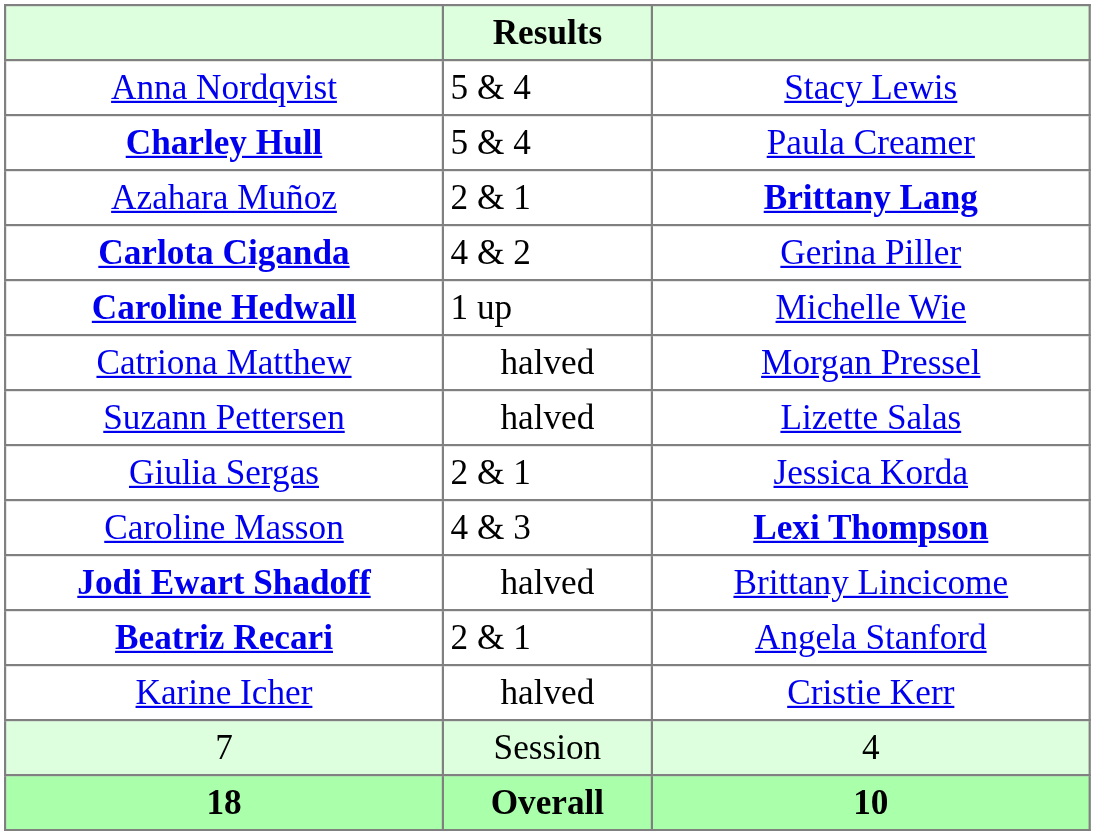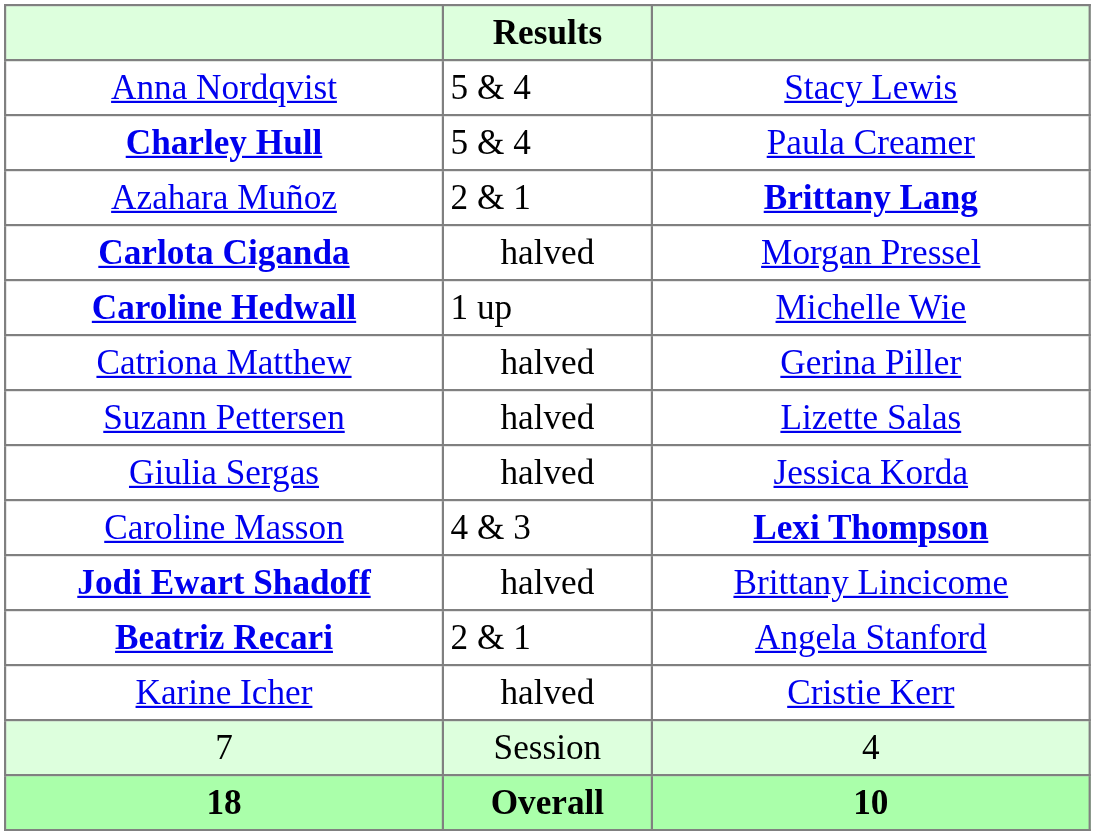Carlota Ciganda | Results: 4 & 2 -> halved
Carlota Ciganda | column 3: Gerina Piller -> Morgan Pressel
Catriona Matthew | column 3: Morgan Pressel -> Gerina Piller
Giulia Sergas | Results: 2 & 1 -> halved
